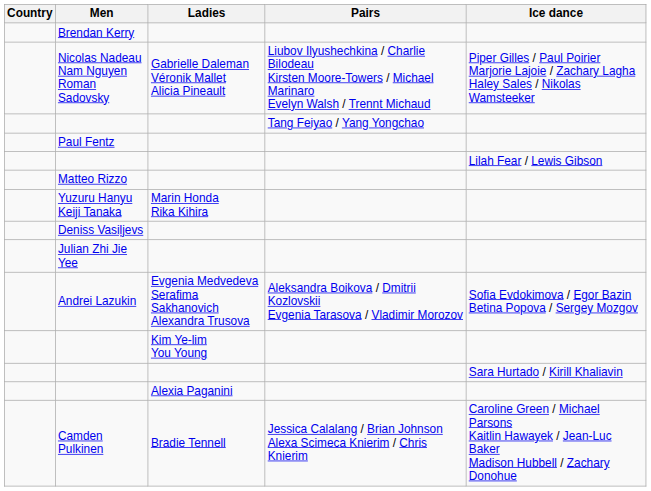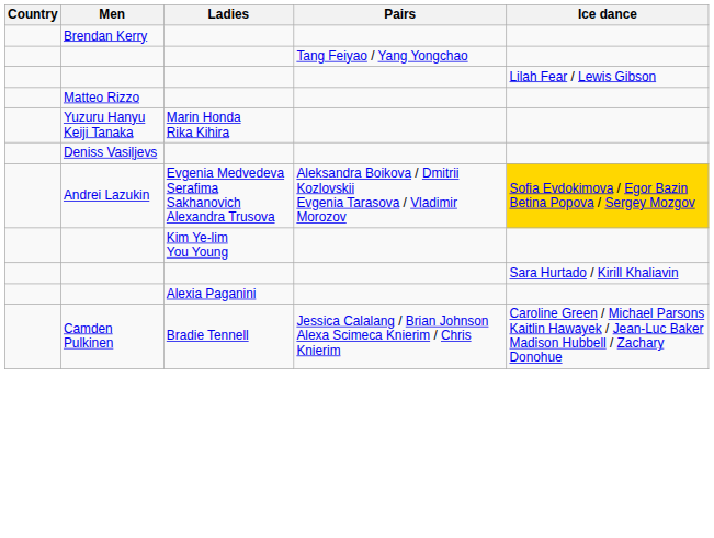- row: Nicolas Nadeau Nam Nguyen Roman Sadovsky | Gabrielle Daleman Véronik Mallet Alicia Pineault | Liubov Ilyushechkina / Charlie Bilodeau Kirsten Moore-Towers / Michael Marinaro Evelyn Walsh / Trennt Michaud | Piper Gilles / Paul Poirier Marjorie Lajoie / Zachary Lagha Haley Sales / Nikolas Wamsteeker
- row: Paul Fentz
- row: Julian Zhi Jie Yee
Andrei Lazukin | Ice dance: no background -> gold background
